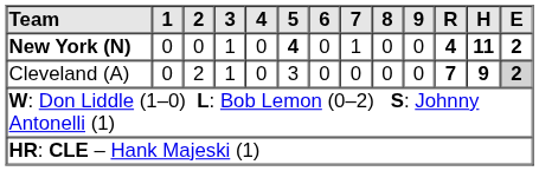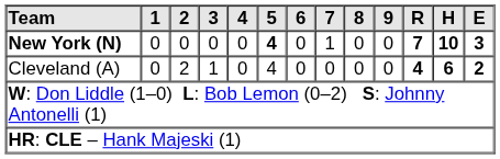New York (N) | 3: 1 -> 0
New York (N) | R: 4 -> 7
New York (N) | H: 11 -> 10
New York (N) | E: 2 -> 3
Cleveland (A) | 5: 3 -> 4
Cleveland (A) | R: 7 -> 4
Cleveland (A) | H: 9 -> 6
Cleveland (A) | E: lightgrey background -> no background
